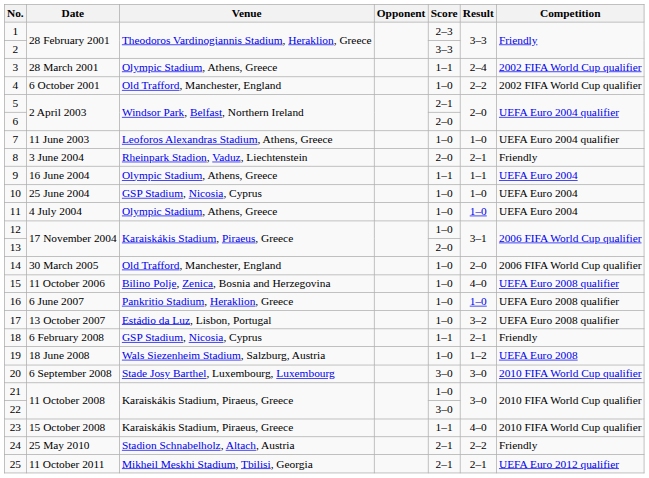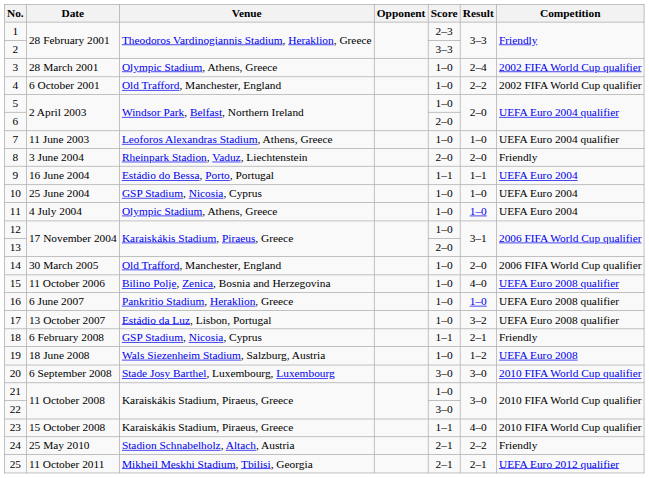3 | Score: 1–1 -> 1–0
5 | Score: 2–1 -> 1–0
8 | Result: 2–1 -> 2–0
9 | Venue: Olympic Stadium, Athens, Greece -> Estádio do Bessa, Porto, Portugal
